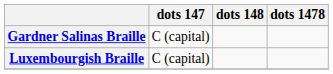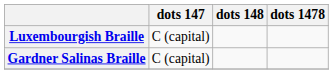rows swapped: Gardner Salinas Braille <-> Luxembourgish Braille
